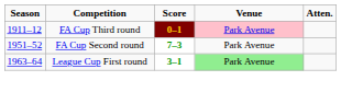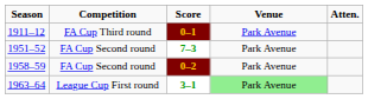1911–12 | Venue: pink background -> no background
+ row: 1958–59 | FA Cup Second round | 0–2 | Park Avenue
